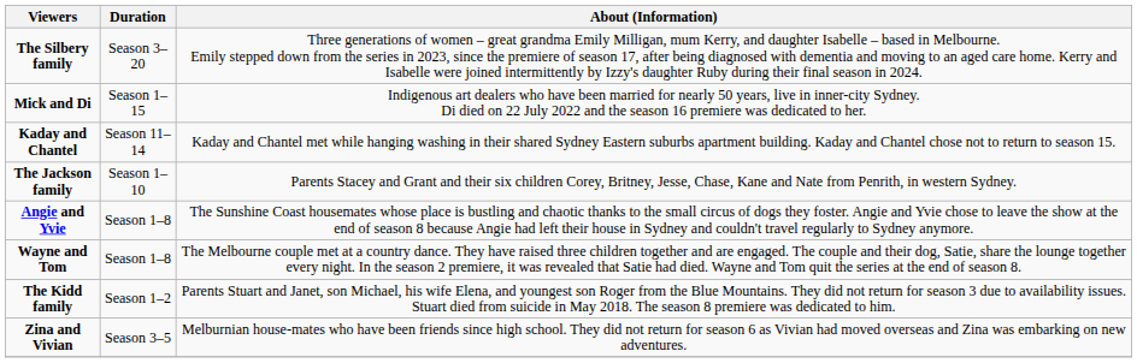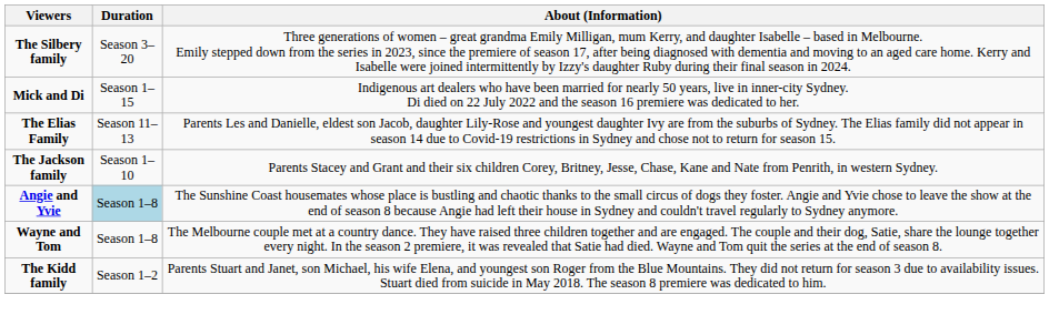- row: Kaday and Chantel | Season 11–14 | Kaday and Chantel met while hanging washing in their shared Sydney Eastern suburbs apartment building. Kaday and Chantel chose not to return to season 15.
+ row: The Elias Family | Season 11–13 | Parents Les and Danielle, eldest son Jacob, daughter Lily-Rose and youngest daughter Ivy are from the suburbs of Sydney. The Elias family did not appear in season 14 due to Covid-19 restrictions in Sydney and chose not to return for season 15.
Angie and Yvie | Duration: no background -> lightblue background
- row: Zina and Vivian | Season 3–5 | Melburnian house-mates who have been friends since high school. They did not return for season 6 as Vivian had moved overseas and Zina was embarking on new adventures.
